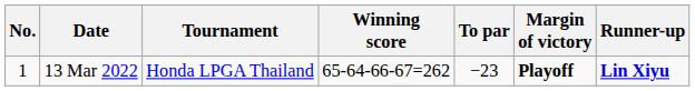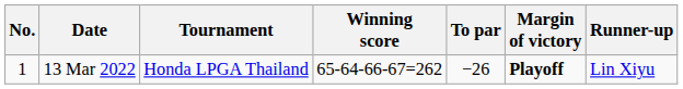13 Mar 2022 | To par: −23 -> −26
13 Mar 2022 | Runner-up: bold -> normal
